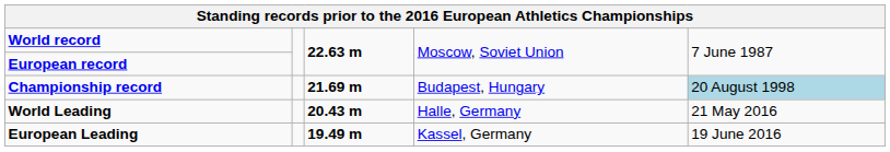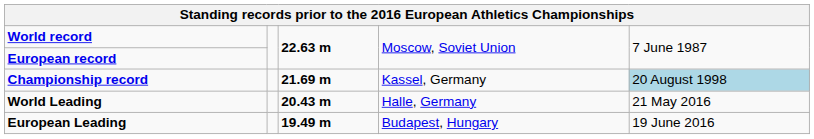Championship record | column 4: Budapest, Hungary -> Kassel, Germany
European Leading | column 4: Kassel, Germany -> Budapest, Hungary
